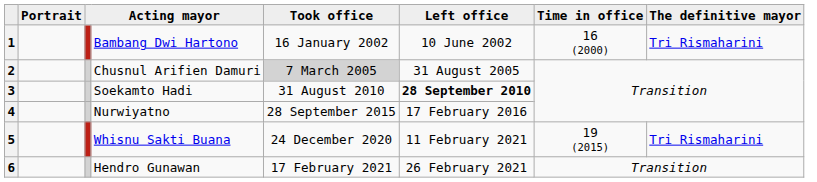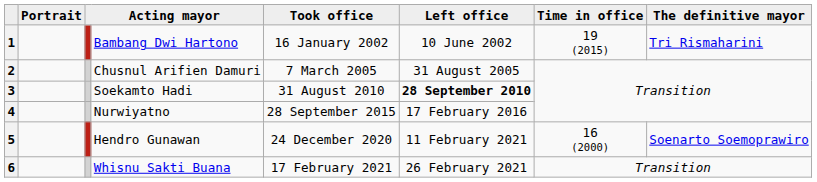1 | Time in office: 16 (2000) -> 19 (2015)
2 | Took office: lightgrey background -> no background
5 | column 4: Whisnu Sakti Buana -> Hendro Gunawan
5 | Time in office: 19 (2015) -> 16 (2000)
5 | The definitive mayor: Tri Rismaharini -> Soenarto Soemoprawiro
6 | column 4: Hendro Gunawan -> Whisnu Sakti Buana
